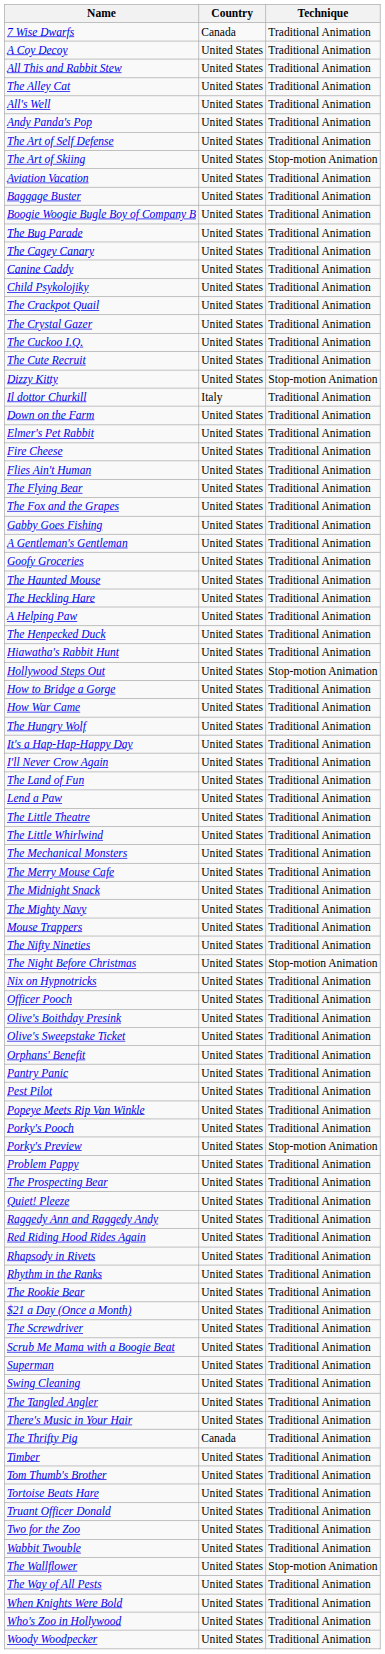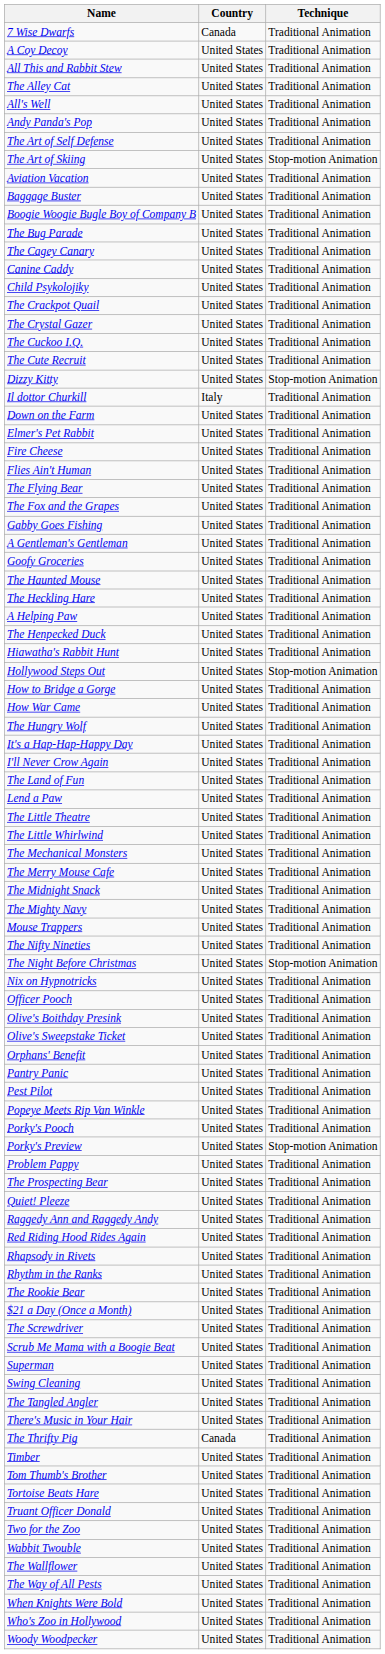The Wallflower | Technique: Stop-motion Animation -> Traditional Animation
